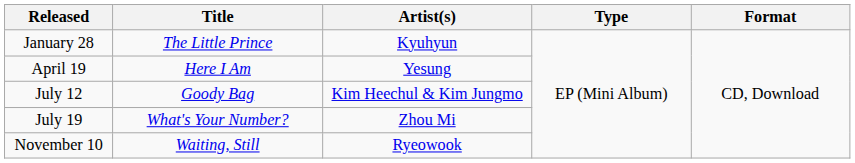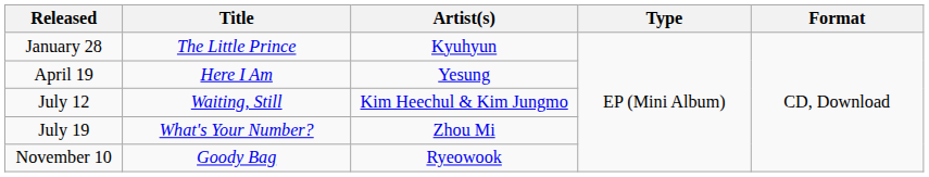July 12 | Title: Goody Bag -> Waiting, Still
November 10 | Title: Waiting, Still -> Goody Bag
